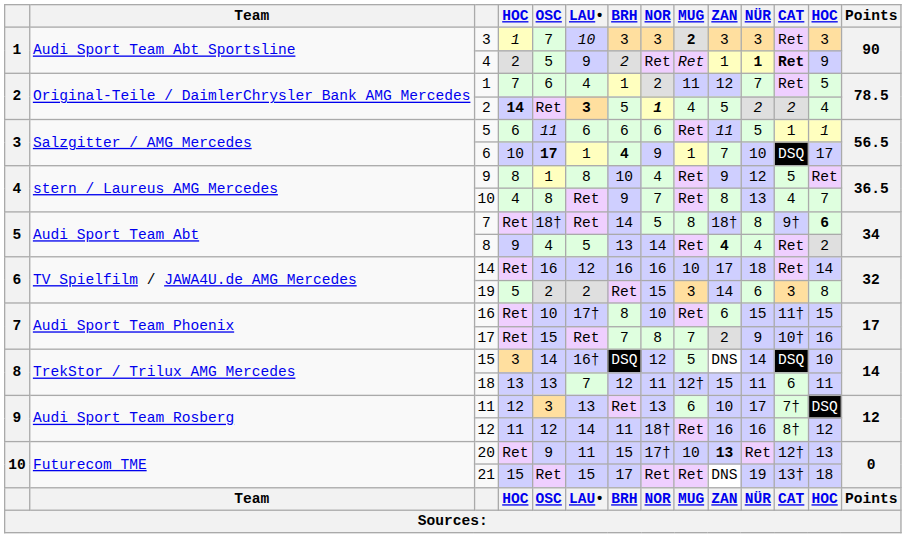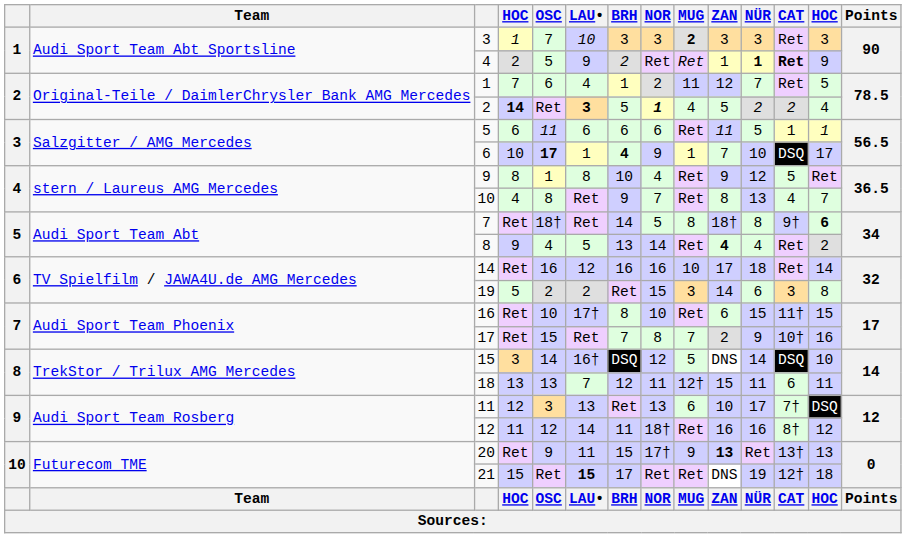20 | MUG: 10 -> 9
20 | CAT: 12† -> 13†
21 | LAU•: normal -> bold
21 | CAT: 13† -> 12†
